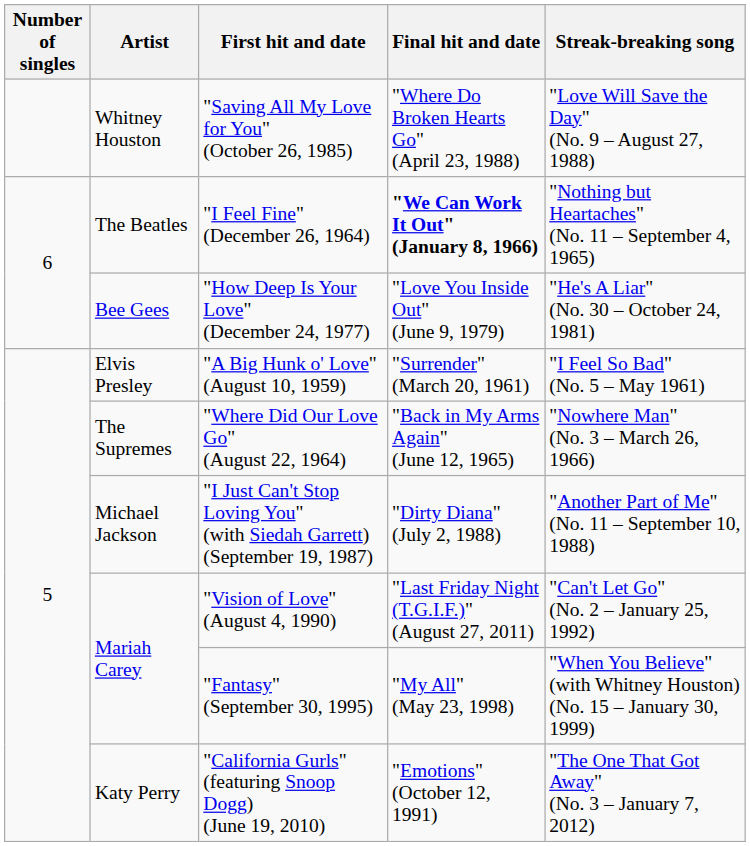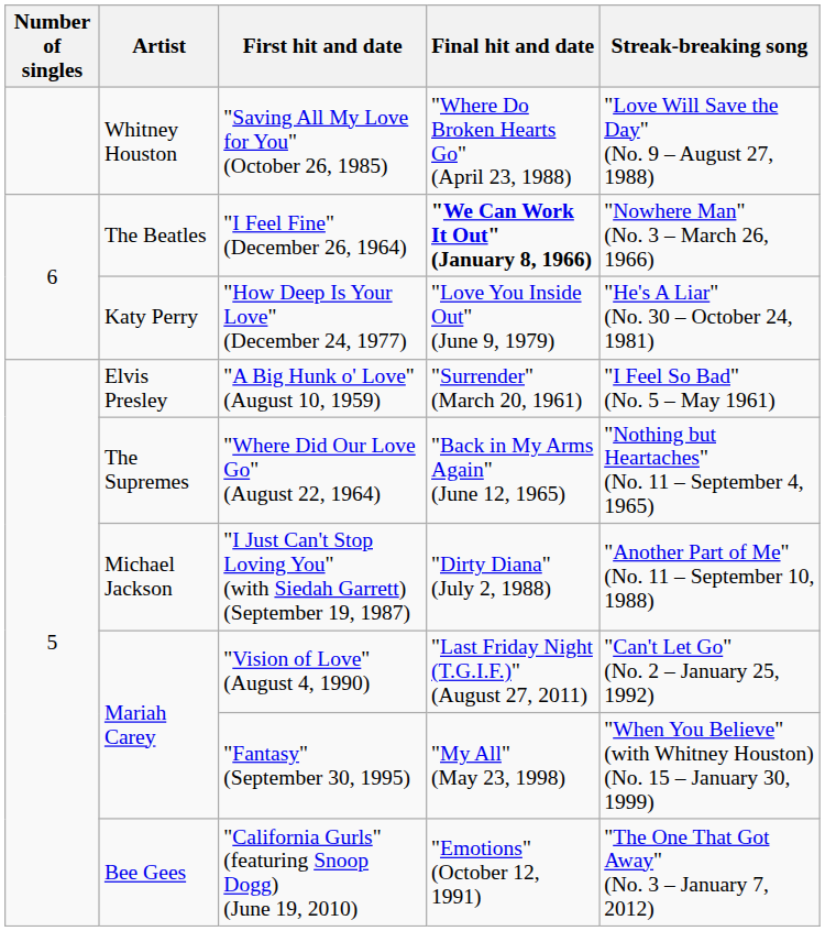"I Feel Fine" (December 26, 1964) | Streak-breaking song: "Nothing but Heartaches" (No. 11 – September 4, 1965) -> "Nowhere Man" (No. 3 – March 26, 1966)
"How Deep Is Your Love" (December 24, 1977) | Artist: Bee Gees -> Katy Perry
"Where Did Our Love Go" (August 22, 1964) | Streak-breaking song: "Nowhere Man" (No. 3 – March 26, 1966) -> "Nothing but Heartaches" (No. 11 – September 4, 1965)
"California Gurls" (featuring Snoop Dogg) (June 19, 2010) | Artist: Katy Perry -> Bee Gees
